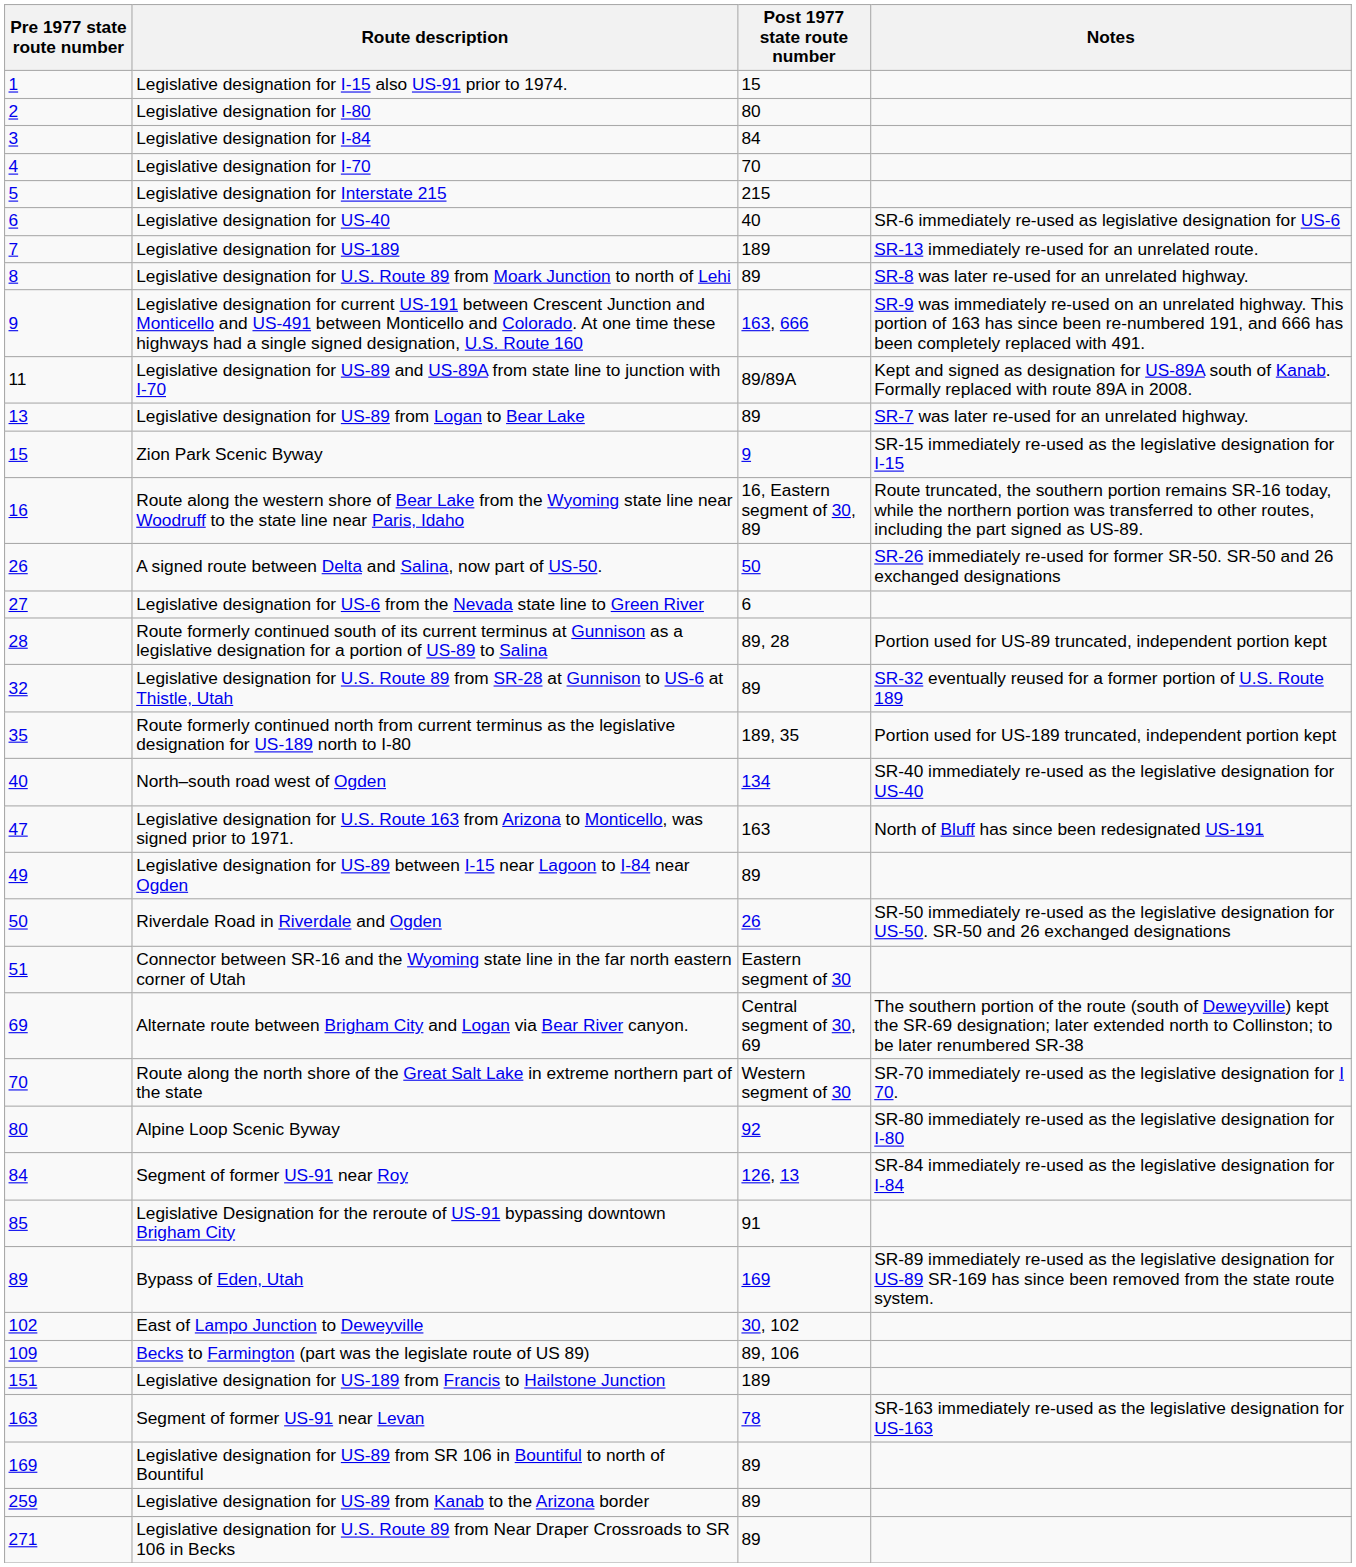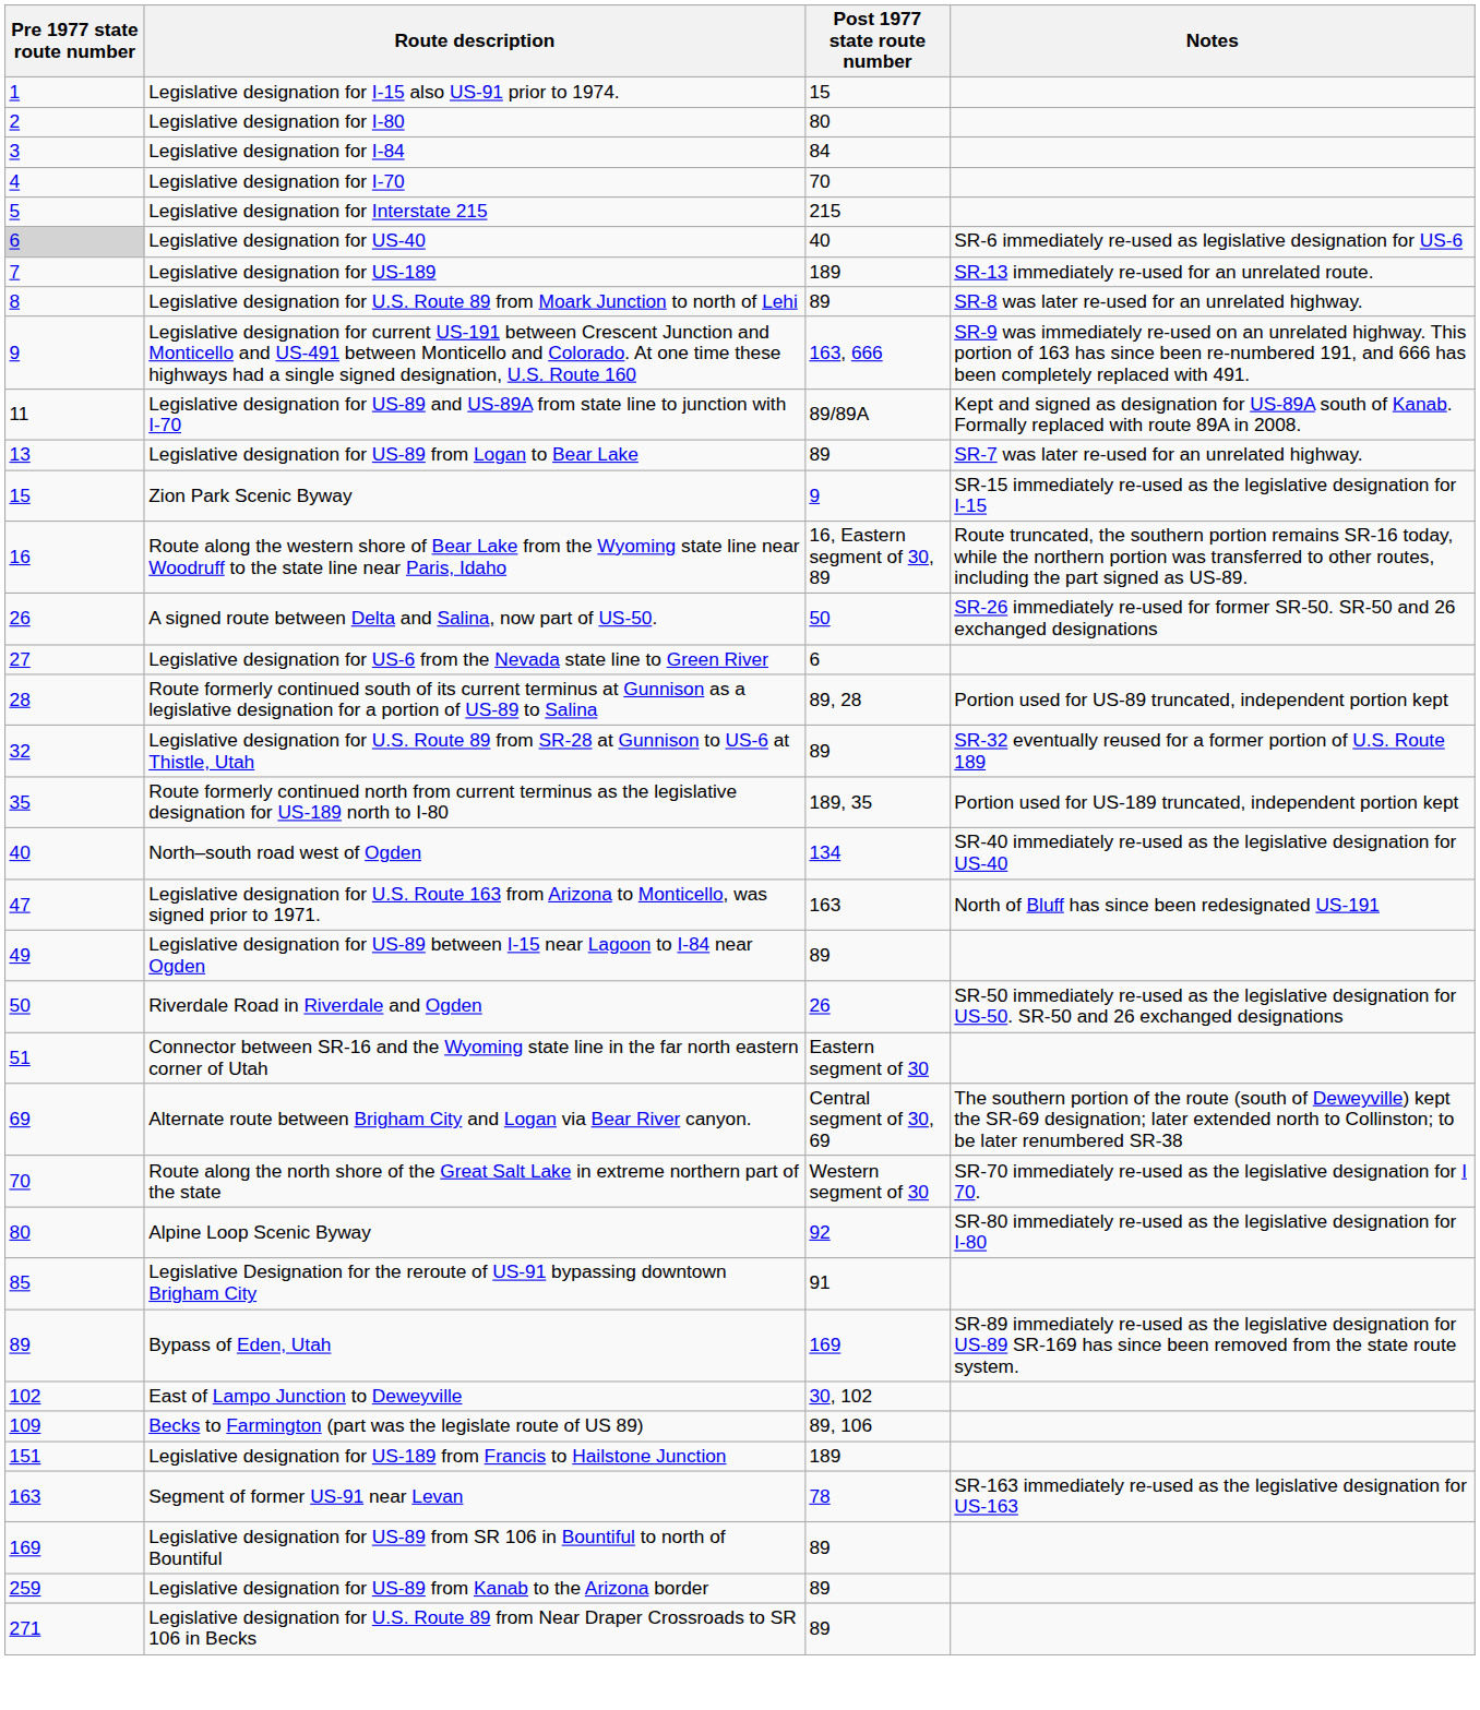Legislative designation for US-40 | Pre 1977 state route number: no background -> lightgrey background
- row: 84 | Segment of former US-91 near Roy | 126, 13 | SR-84 immediately re-used as the legislative designation for I-84
